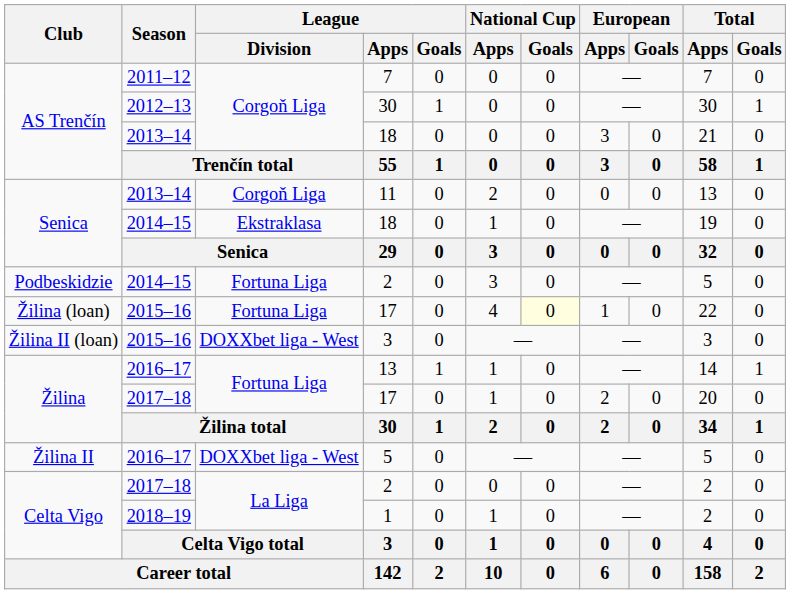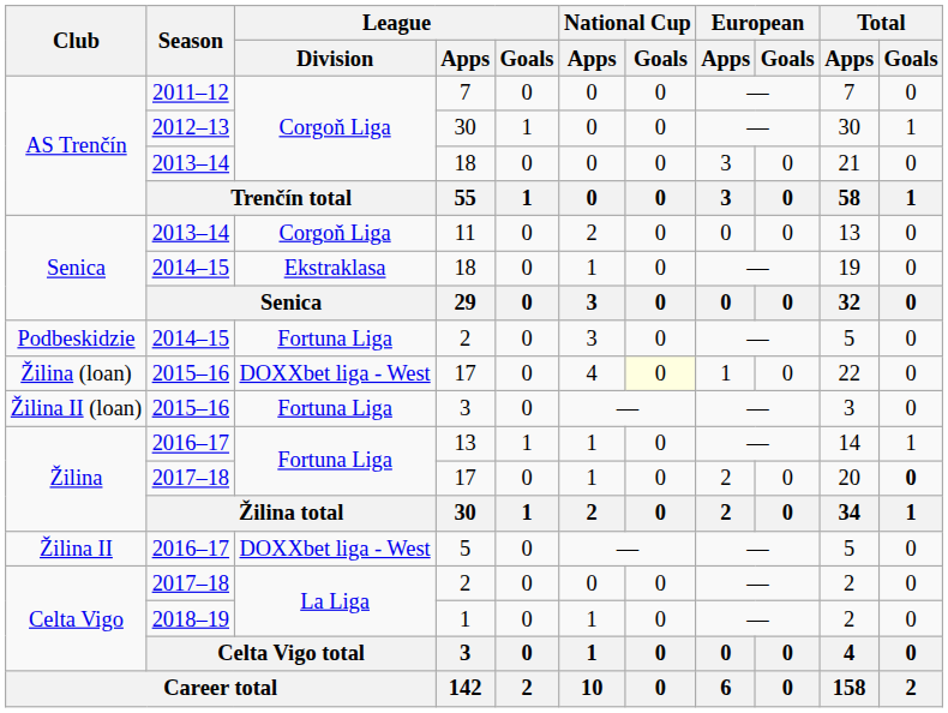Žilina (loan) / 17 | League / Division: Fortuna Liga -> DOXXbet liga - West
Žilina II (loan) / 3 | League / Division: DOXXbet liga - West -> Fortuna Liga
Žilina / 17 | Total / Goals: normal -> bold
